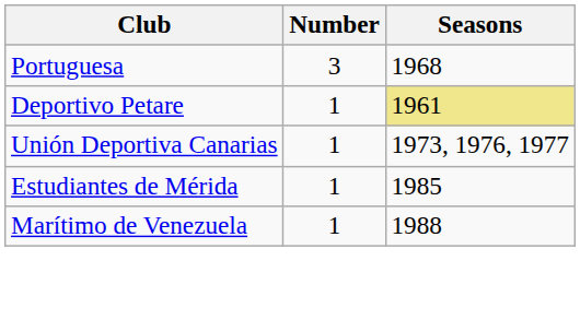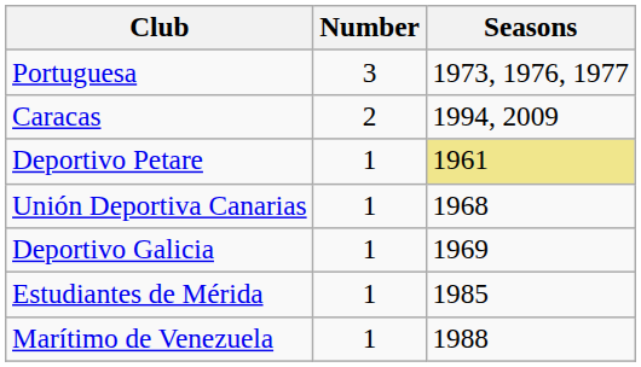Portuguesa | Seasons: 1968 -> 1973, 1976, 1977
+ row: Caracas | 2 | 1994, 2009
Unión Deportiva Canarias | Seasons: 1973, 1976, 1977 -> 1968
+ row: Deportivo Galicia | 1 | 1969
